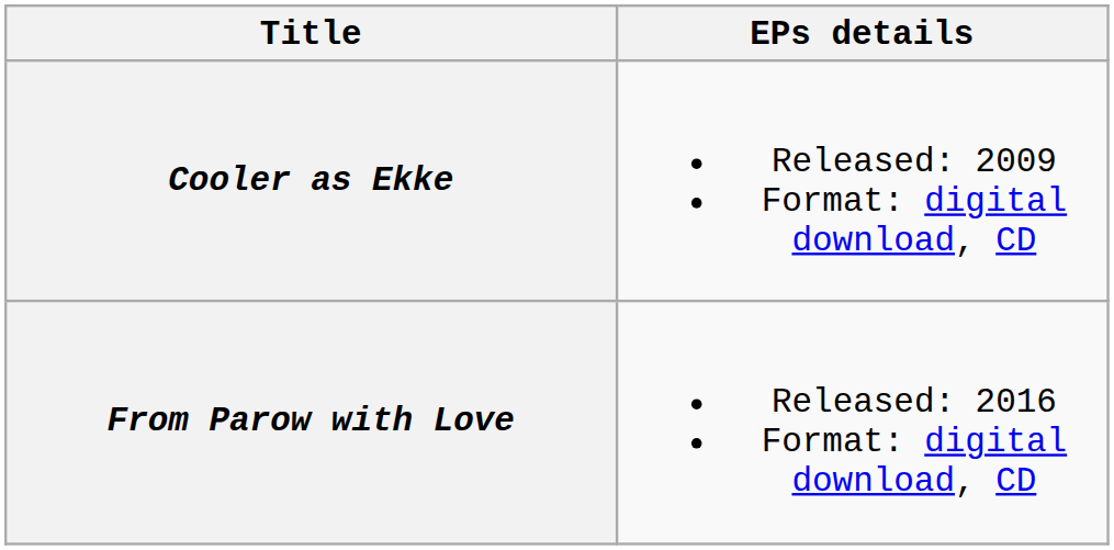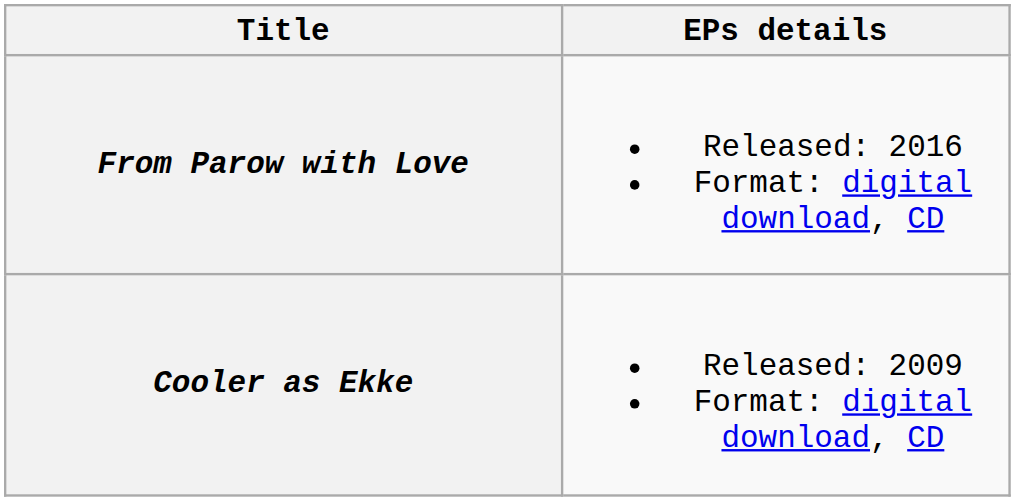rows swapped: Cooler as Ekke <-> From Parow with Love
